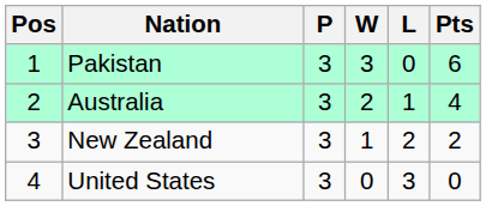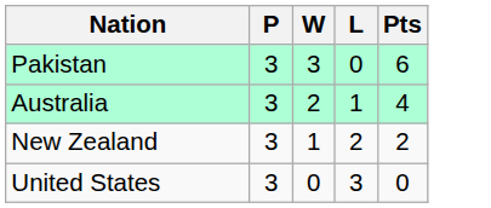- column: Pos | 1 | 2 | 3 | 4
